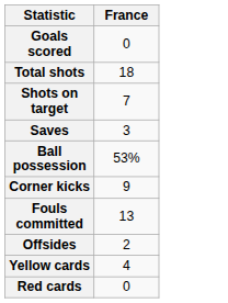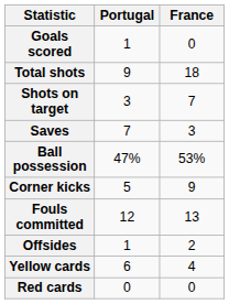+ column: Portugal | 1 | 9 | 3 | 7 | 47% | 5 | 12 | 1 | 6 | 0
